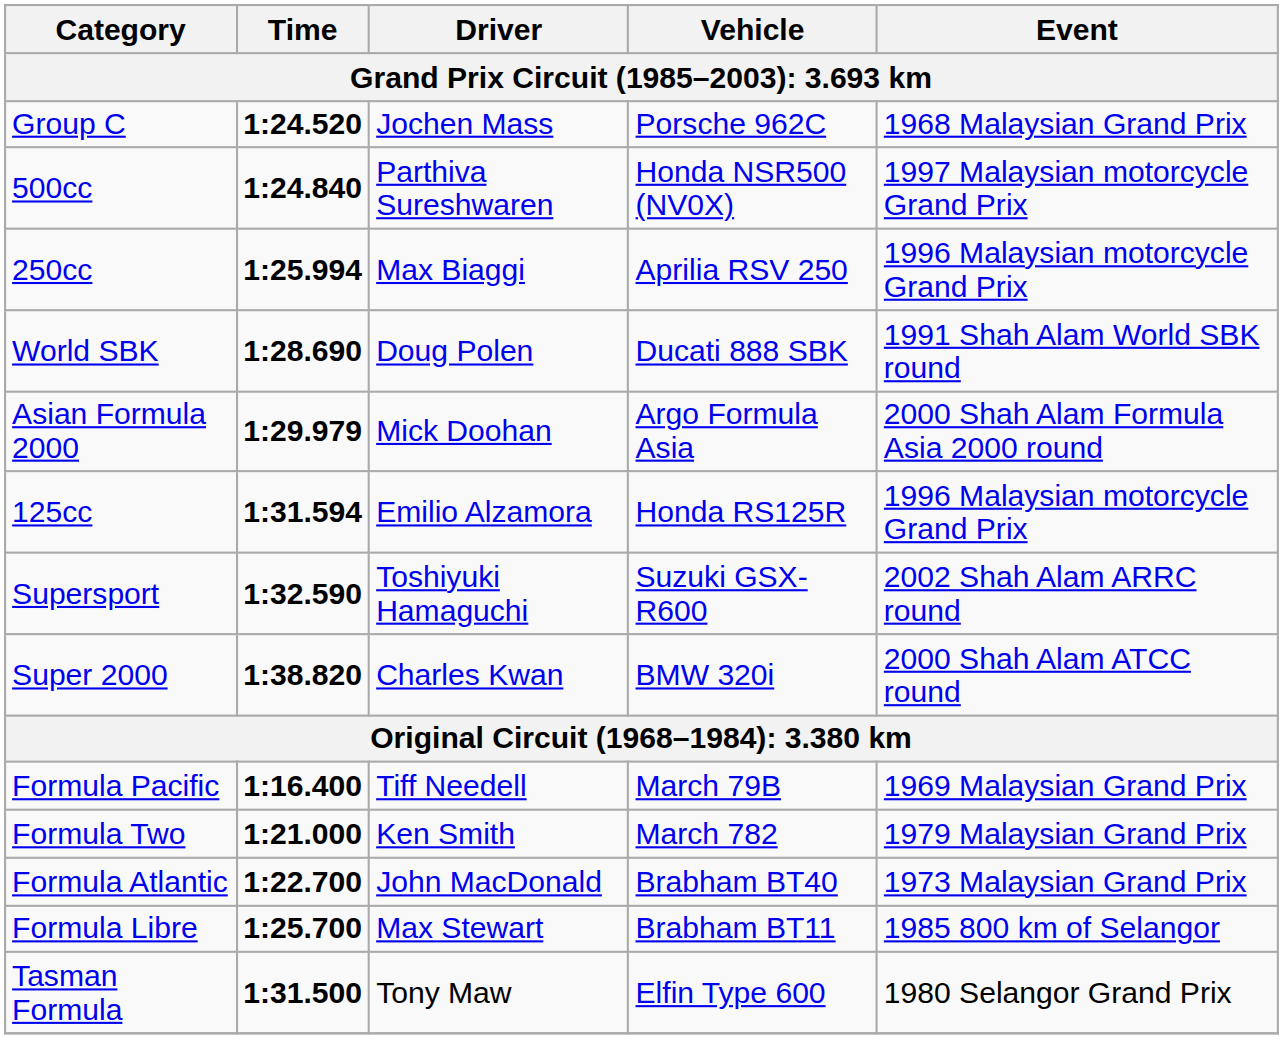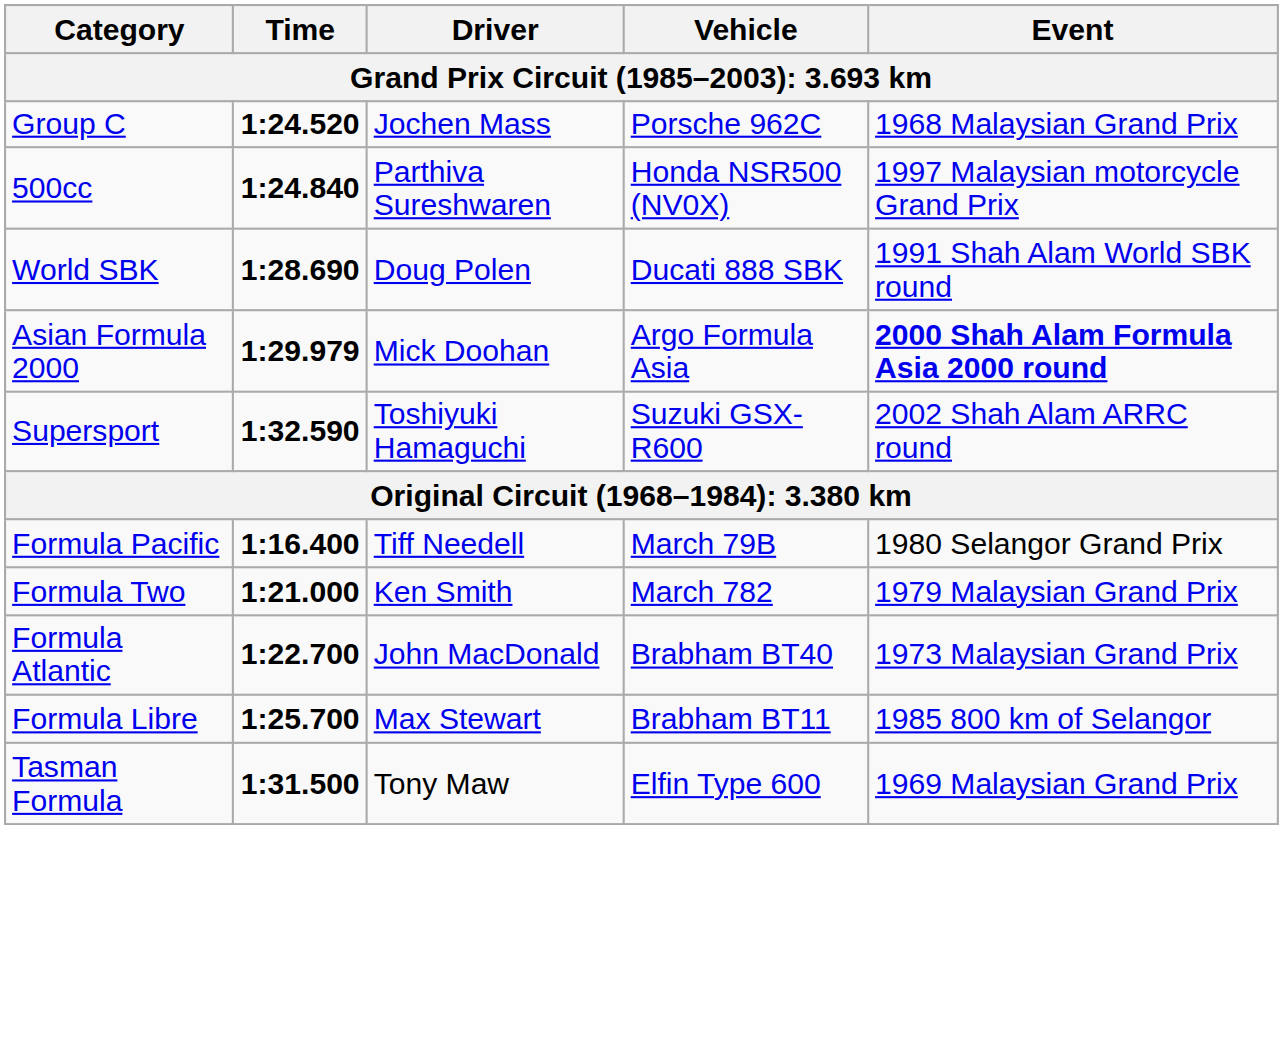- row: 250cc | 1:25.994 | Max Biaggi | Aprilia RSV 250 | 1996 Malaysian motorcycle Grand Prix
Asian Formula 2000 | Event: normal -> bold
- row: 125cc | 1:31.594 | Emilio Alzamora | Honda RS125R | 1996 Malaysian motorcycle Grand Prix
- row: Super 2000 | 1:38.820 | Charles Kwan | BMW 320i | 2000 Shah Alam ATCC round
Formula Pacific | Event: 1969 Malaysian Grand Prix -> 1980 Selangor Grand Prix
Tasman Formula | Event: 1980 Selangor Grand Prix -> 1969 Malaysian Grand Prix
